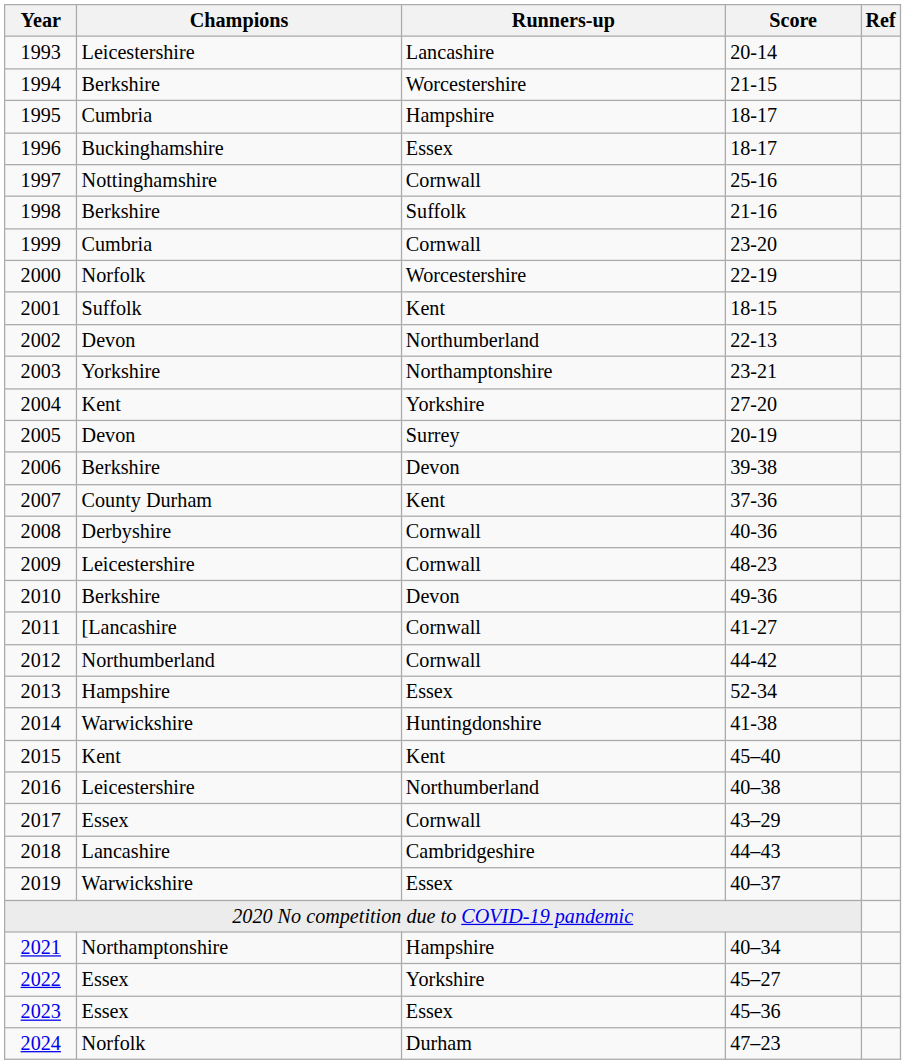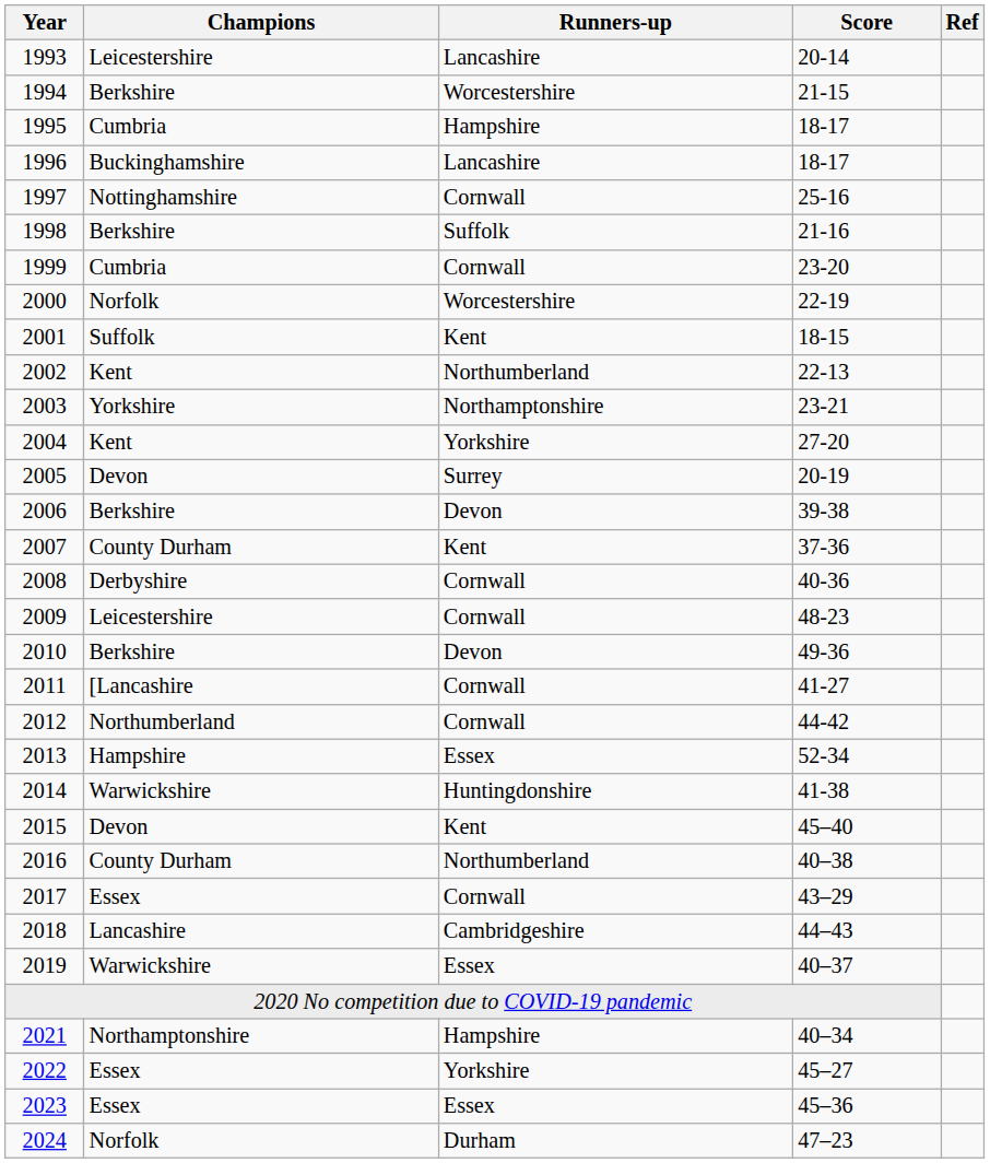1996 | Runners-up: Essex -> Lancashire
2002 | Champions: Devon -> Kent
2015 | Champions: Kent -> Devon
2016 | Champions: Leicestershire -> County Durham
